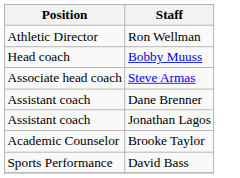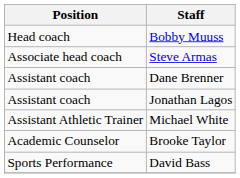- row: Athletic Director | Ron Wellman
+ row: Assistant Athletic Trainer | Michael White
